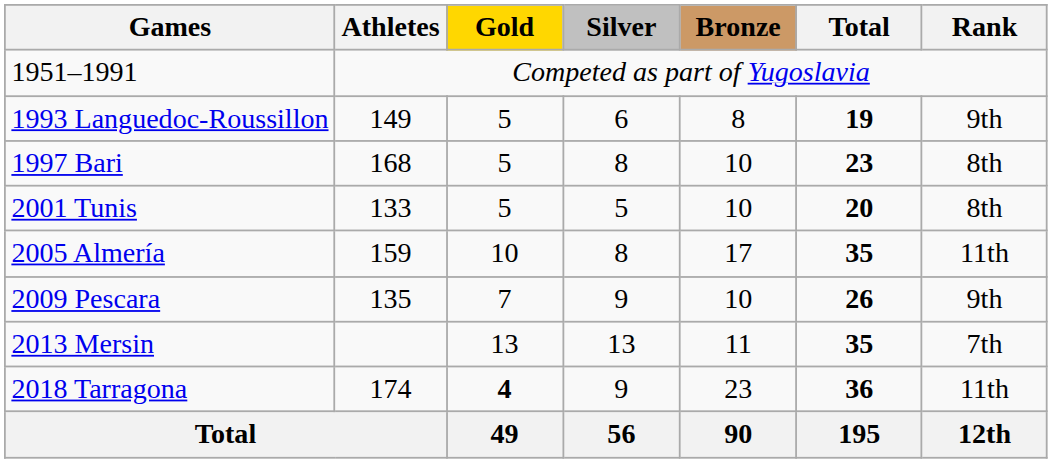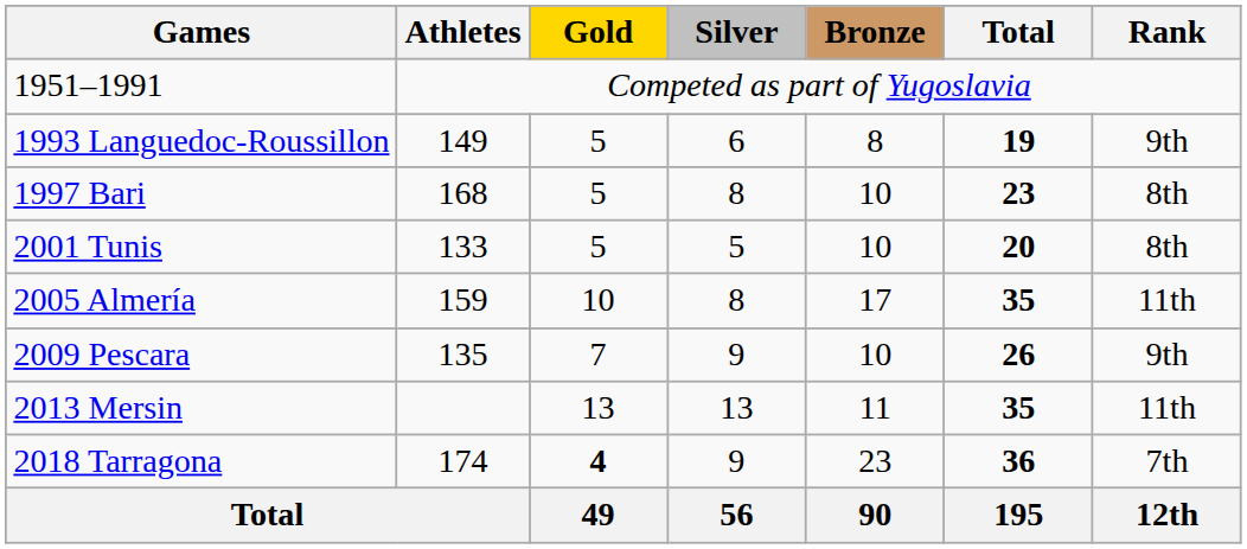2013 Mersin | Rank: 7th -> 11th
2018 Tarragona | Rank: 11th -> 7th
